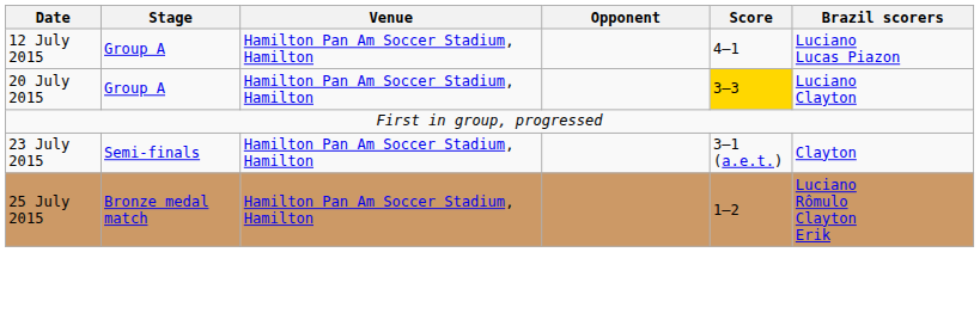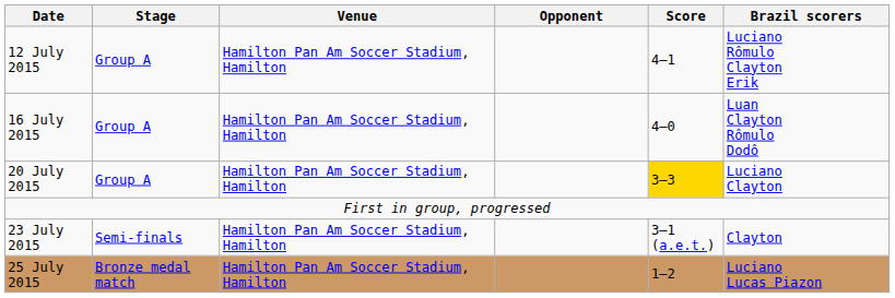12 July 2015 | Brazil scorers: Luciano Lucas Piazon -> Luciano Rômulo Clayton Erik
+ row: 16 July 2015 | Group A | Hamilton Pan Am Soccer Stadium, Hamilton | 4–0 | Luan Clayton Rômulo Dodô
25 July 2015 | Brazil scorers: Luciano Rômulo Clayton Erik -> Luciano Lucas Piazon
